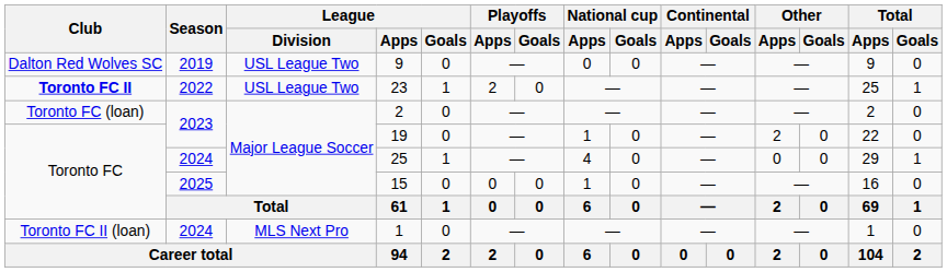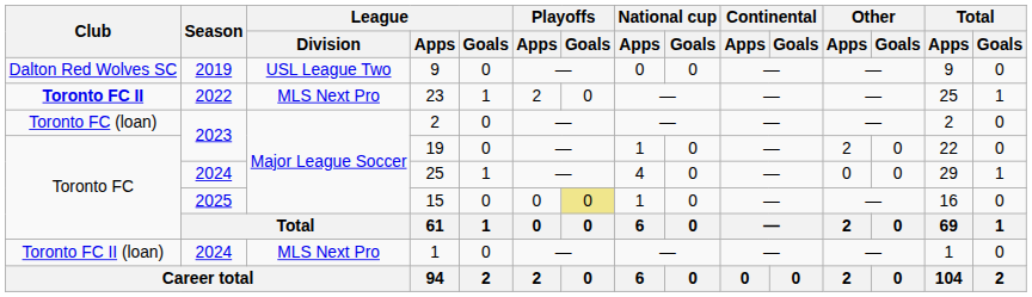23 | League / Division: USL League Two -> MLS Next Pro
15 | Playoffs / Goals: no background -> khaki background
